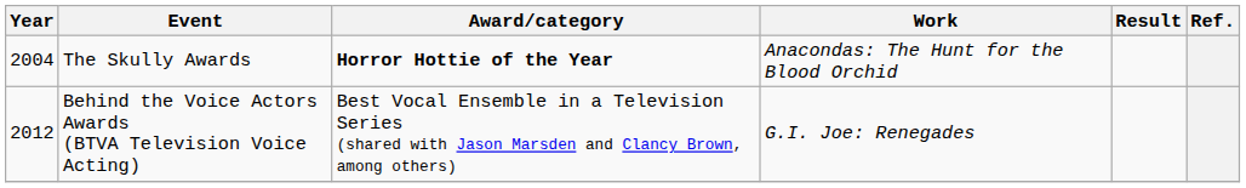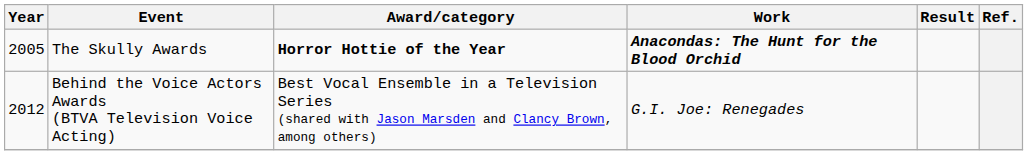The Skully Awards | Year: 2004 -> 2005
The Skully Awards | Work: normal -> bold
